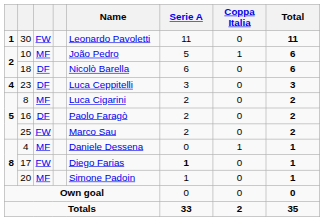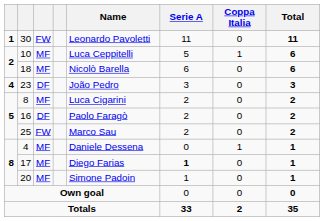10 | Name: João Pedro -> Luca Ceppitelli
18 | column 3: DF -> MF
23 | Name: Luca Ceppitelli -> João Pedro
17 | column 3: FW -> MF
